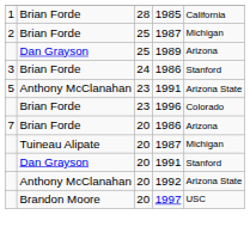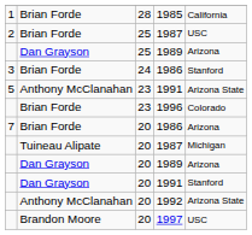25 / 1987 | column 5: Michigan -> USC
+ row: Dan Grayson | 20 | 1989 | Arizona
